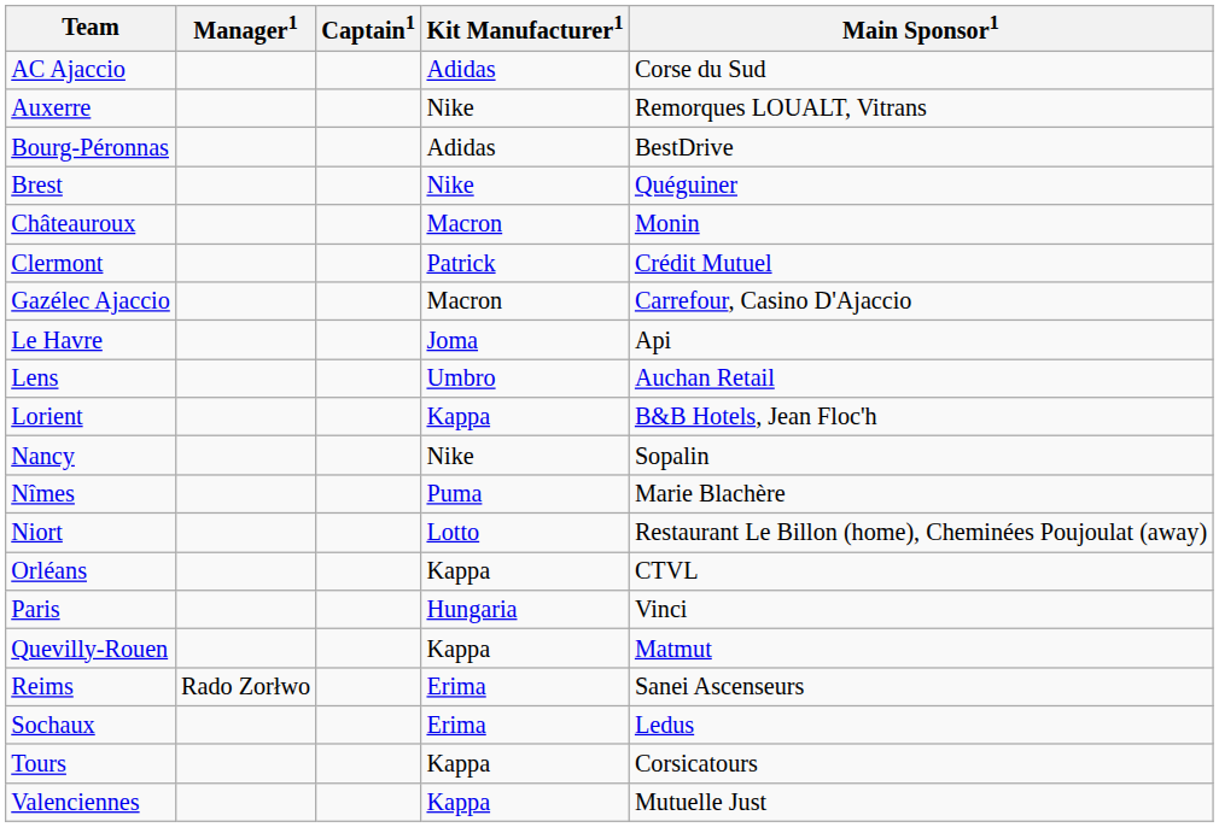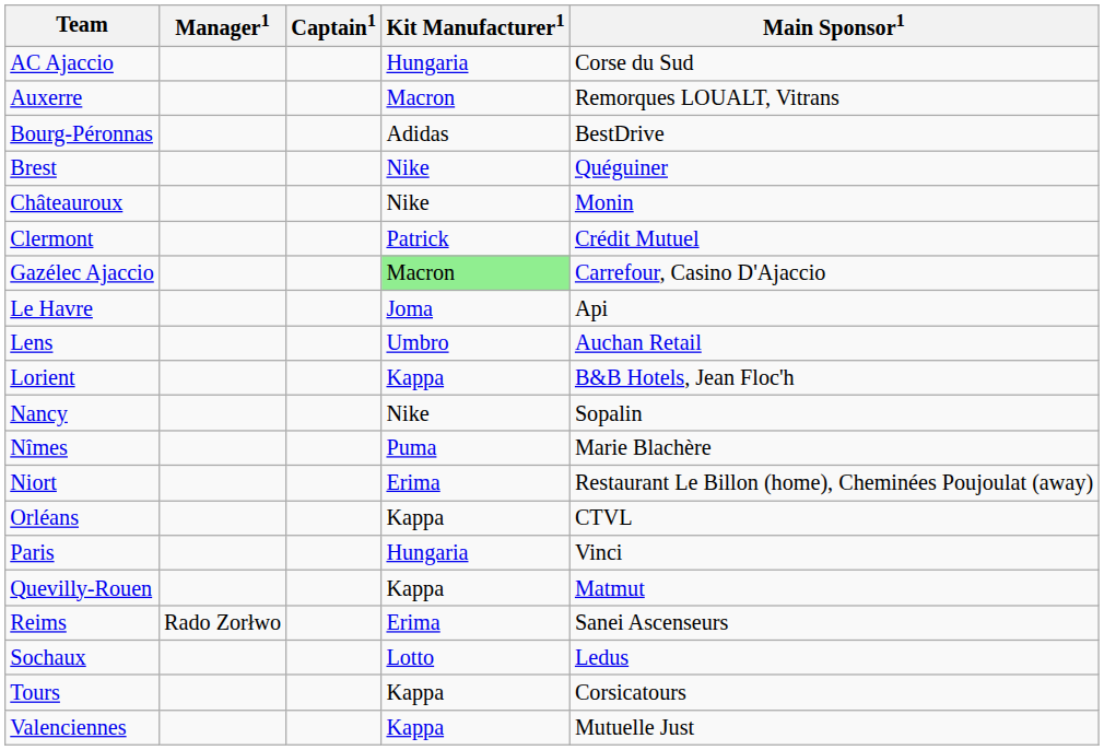AC Ajaccio | Kit Manufacturer1: Adidas -> Hungaria
Auxerre | Kit Manufacturer1: Nike -> Macron
Châteauroux | Kit Manufacturer1: Macron -> Nike
Gazélec Ajaccio | Kit Manufacturer1: no background -> lightgreen background
Niort | Kit Manufacturer1: Lotto -> Erima
Sochaux | Kit Manufacturer1: Erima -> Lotto
